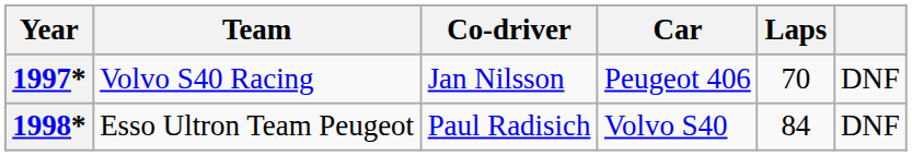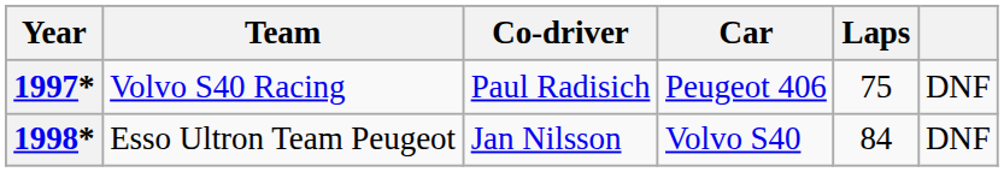1997* | Co-driver: Jan Nilsson -> Paul Radisich
1997* | Laps: 70 -> 75
1998* | Co-driver: Paul Radisich -> Jan Nilsson
